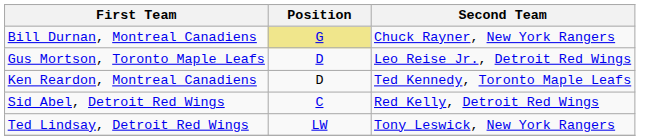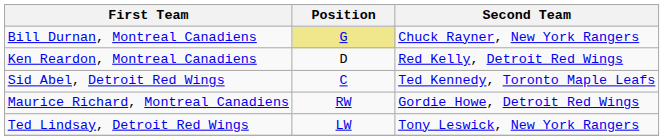- row: Gus Mortson, Toronto Maple Leafs | D | Leo Reise Jr., Detroit Red Wings
Ken Reardon, Montreal Canadiens | Second Team: Ted Kennedy, Toronto Maple Leafs -> Red Kelly, Detroit Red Wings
Sid Abel, Detroit Red Wings | Second Team: Red Kelly, Detroit Red Wings -> Ted Kennedy, Toronto Maple Leafs
+ row: Maurice Richard, Montreal Canadiens | RW | Gordie Howe, Detroit Red Wings
